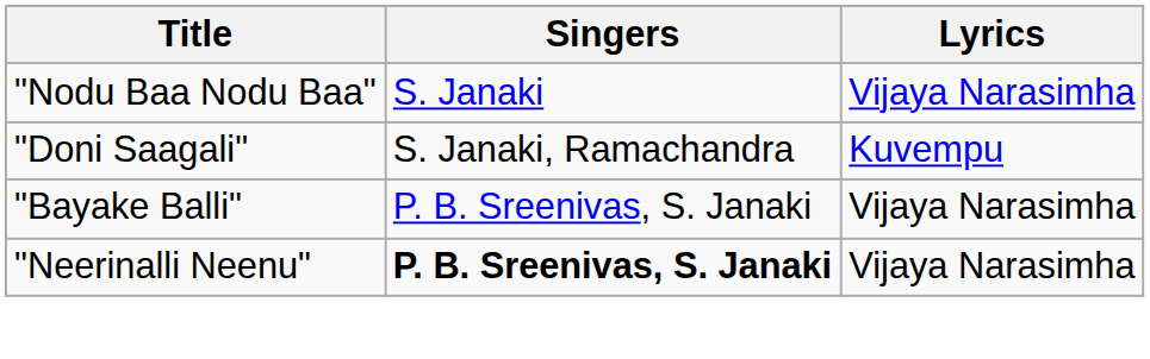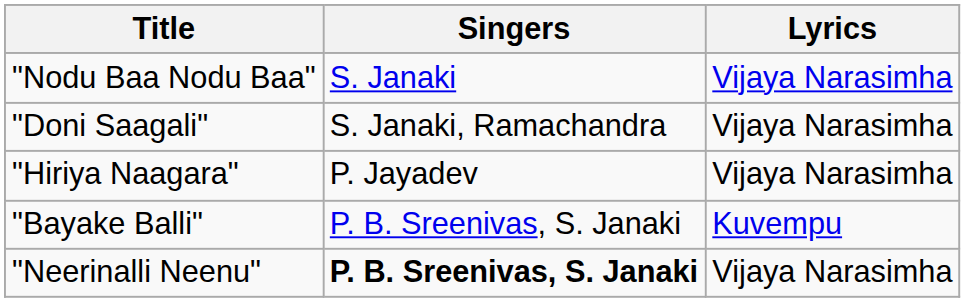"Doni Saagali" | Lyrics: Kuvempu -> Vijaya Narasimha
+ row: "Hiriya Naagara" | P. Jayadev | Vijaya Narasimha
"Bayake Balli" | Lyrics: Vijaya Narasimha -> Kuvempu
